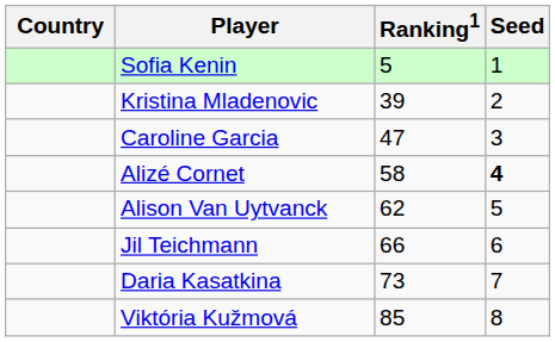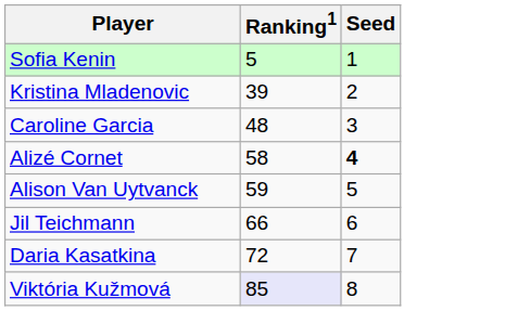- column: Country
Caroline Garcia | Ranking1: 47 -> 48
Alison Van Uytvanck | Ranking1: 62 -> 59
Daria Kasatkina | Ranking1: 73 -> 72
Viktória Kužmová | Ranking1: no background -> lavender background
